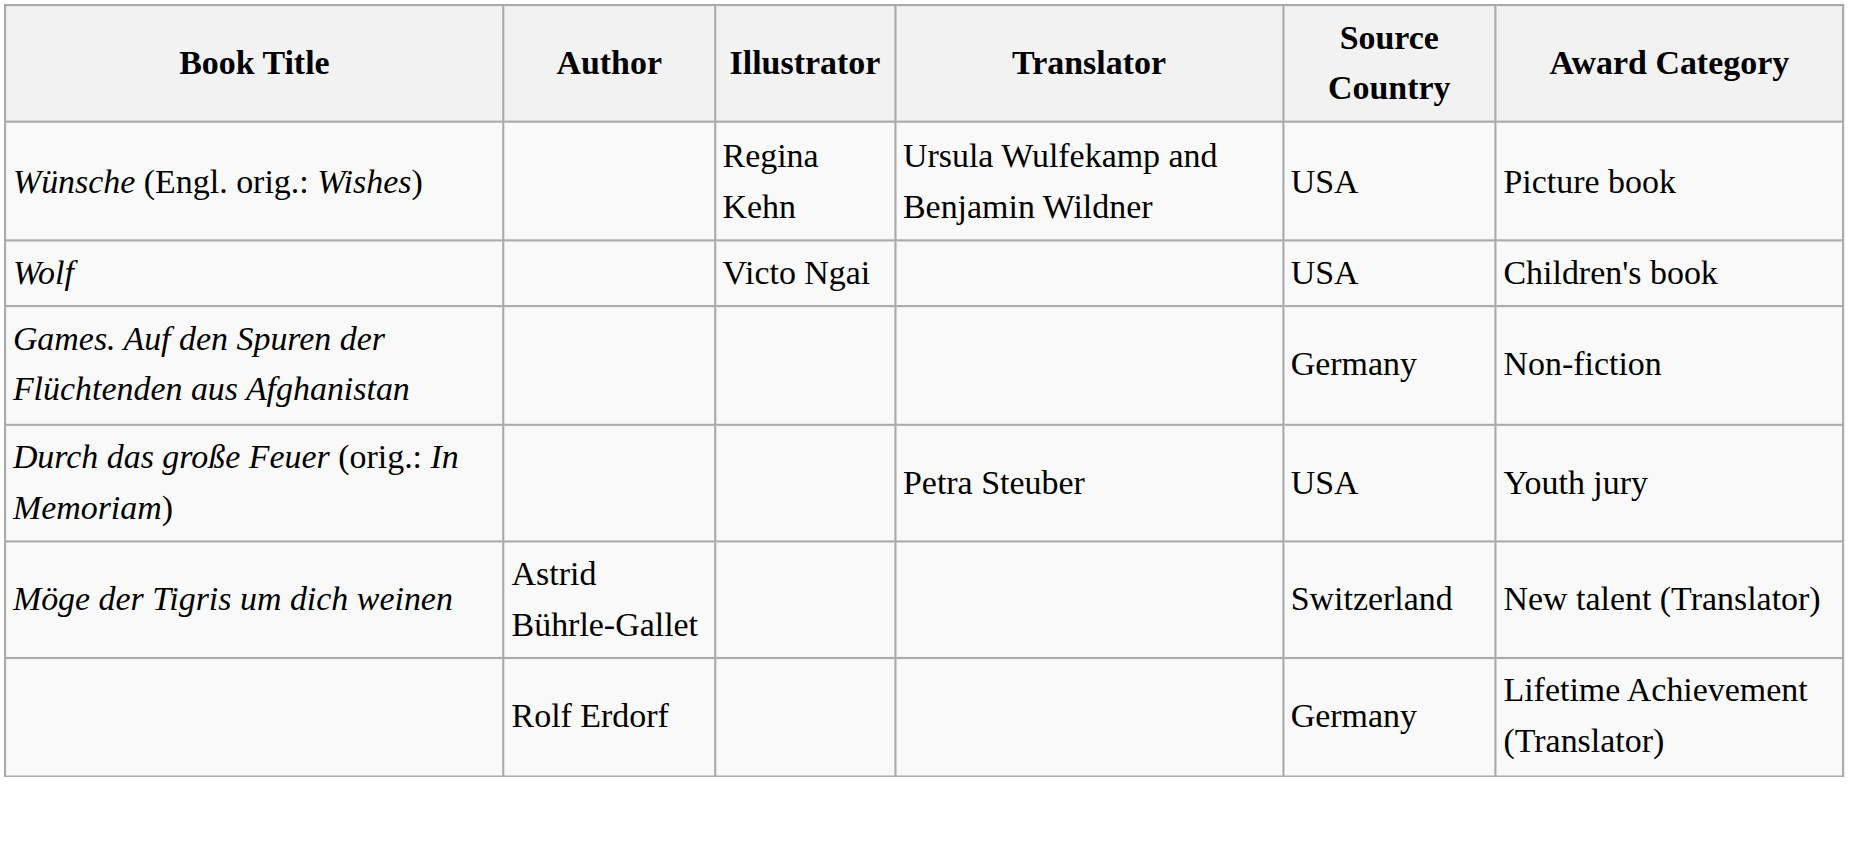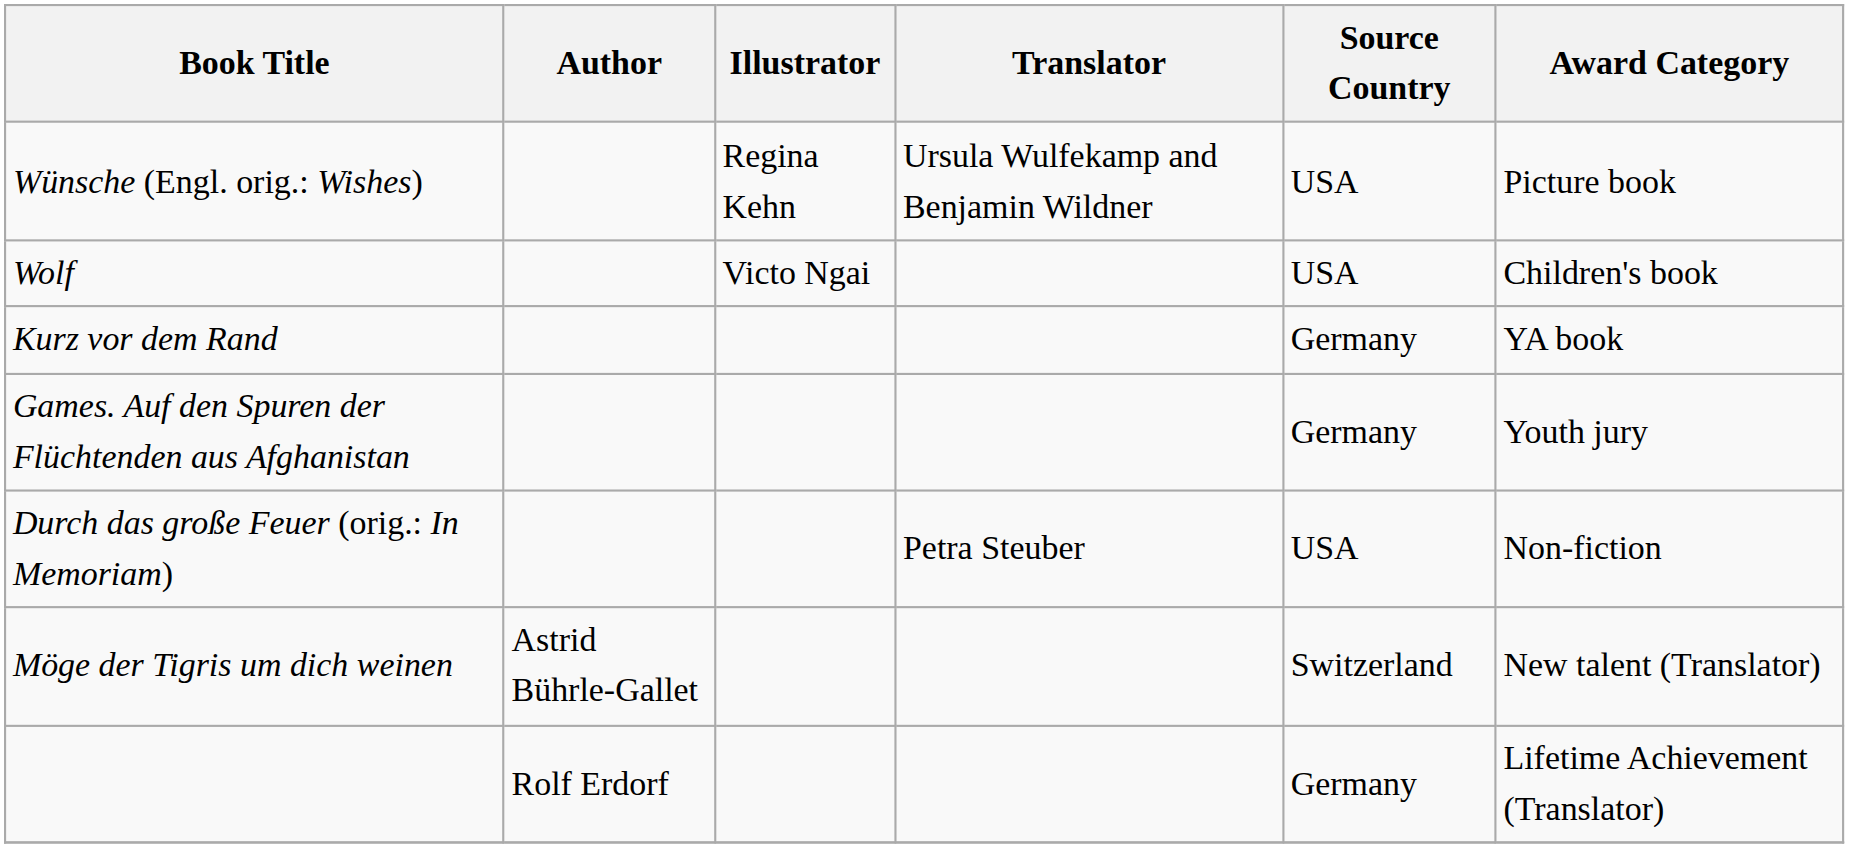+ row: Kurz vor dem Rand | Germany | YA book
Games. Auf den Spuren der Flüchtenden aus Afghanistan | Award Category: Non-fiction -> Youth jury
Durch das große Feuer (orig.: In Memoriam) | Award Category: Youth jury -> Non-fiction
